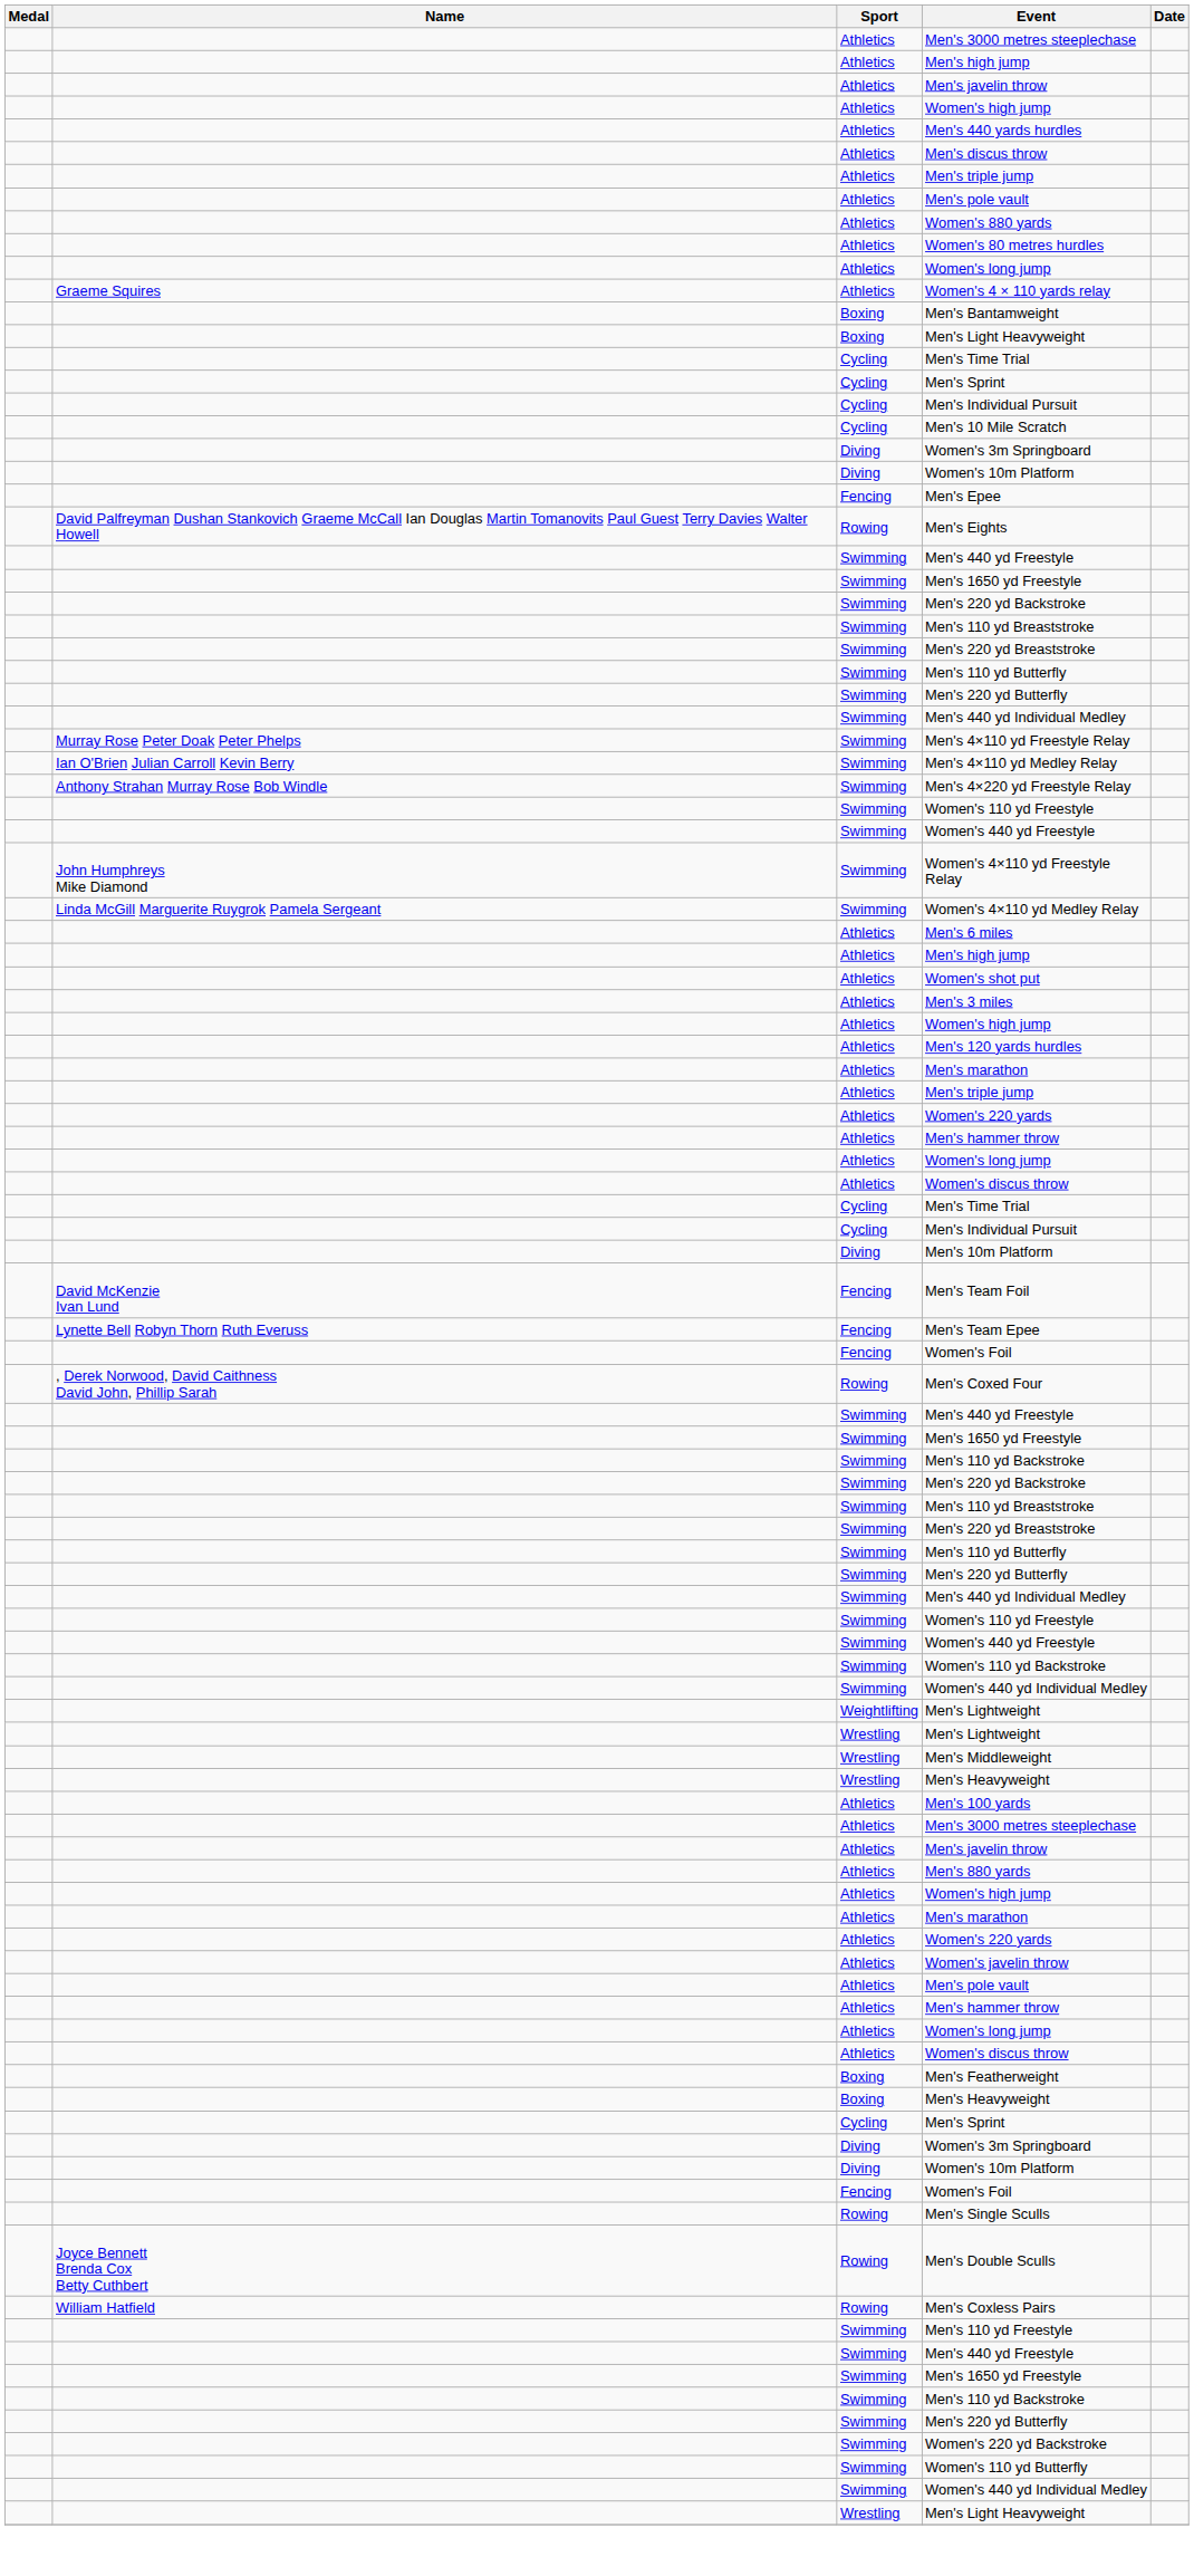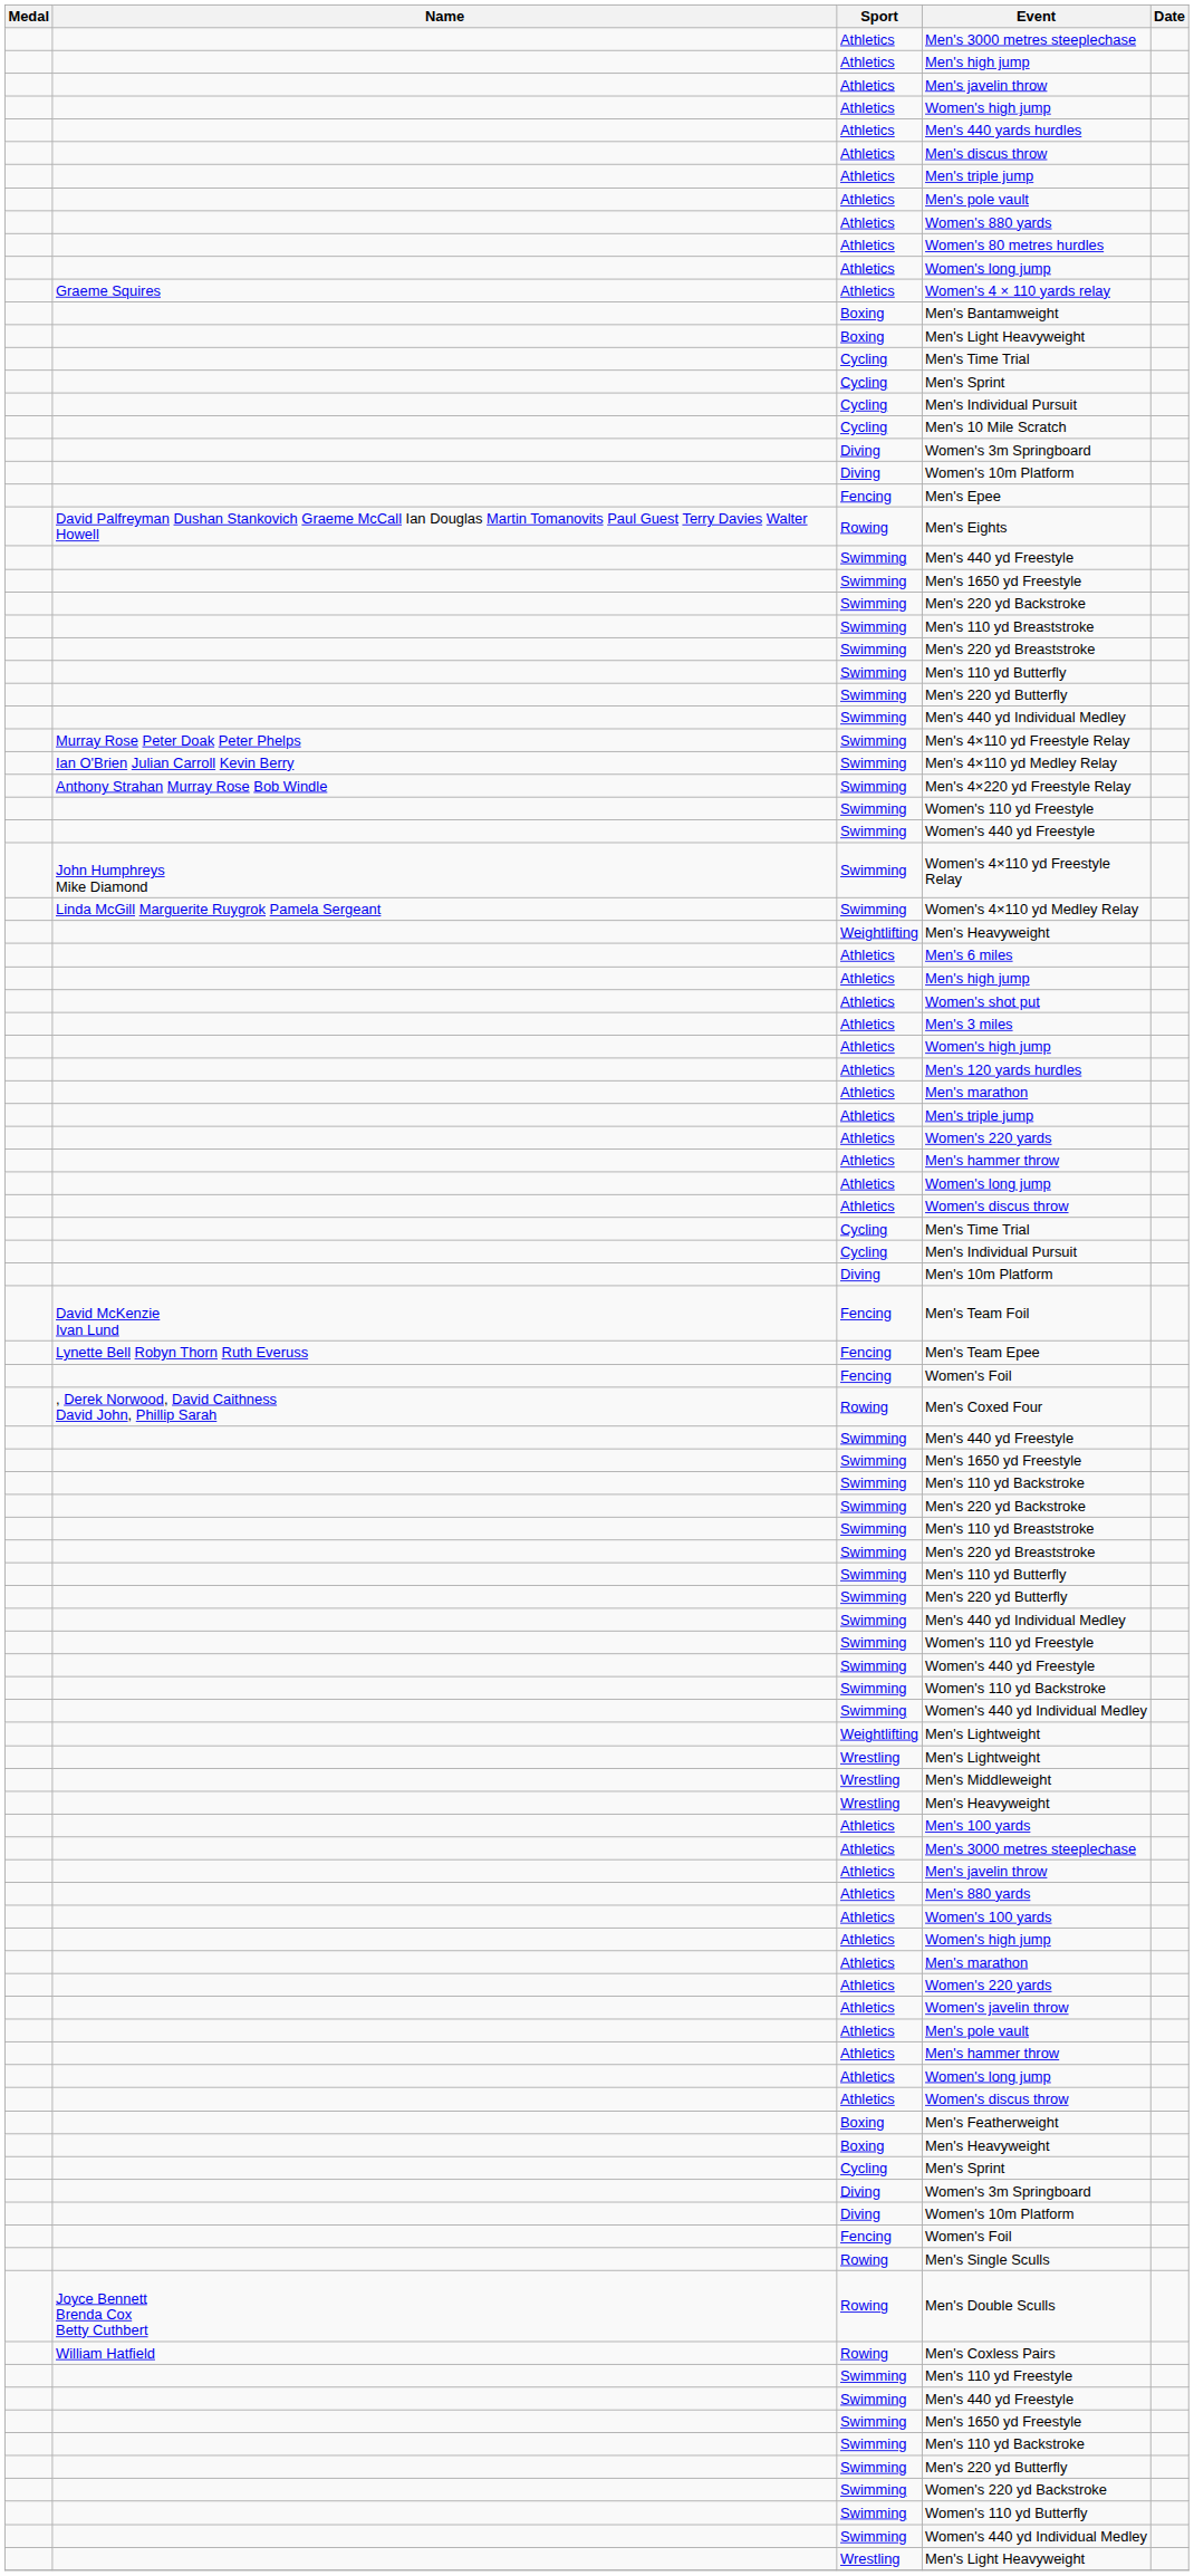+ row: Weightlifting | Men's Heavyweight
+ row: Athletics | Women's 100 yards
